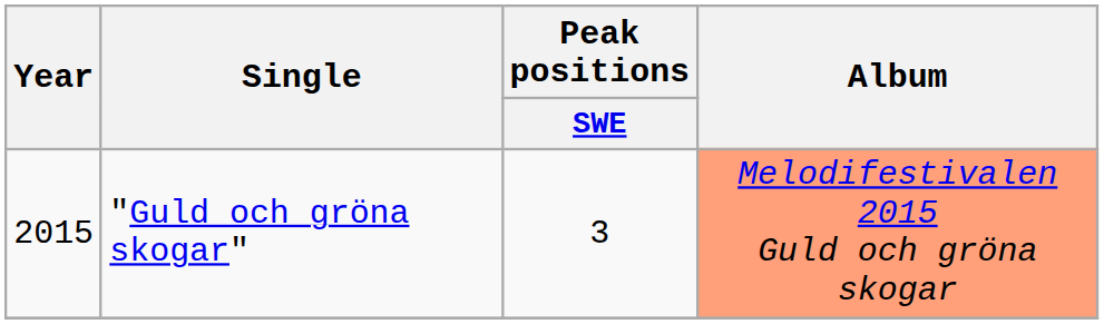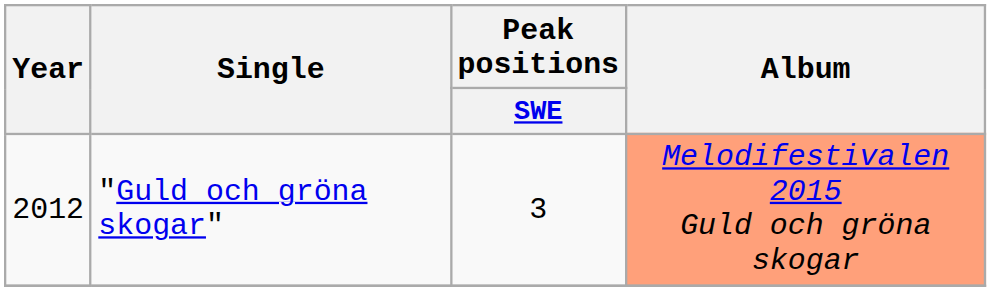"Guld och gröna skogar" | Year: 2015 -> 2012
